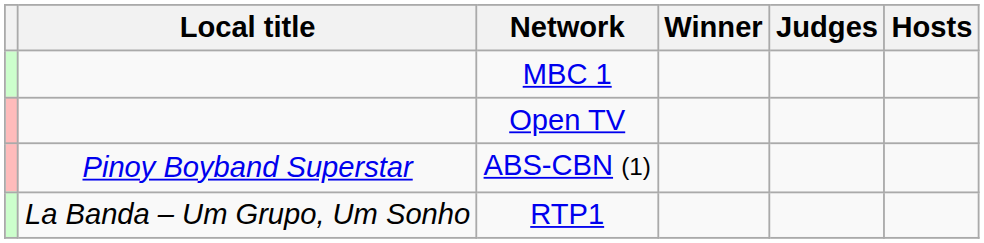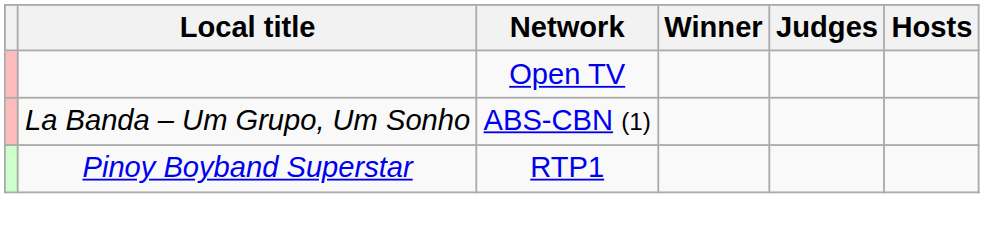- row: MBC 1
ABS-CBN (1) | Local title: Pinoy Boyband Superstar -> La Banda – Um Grupo, Um Sonho
RTP1 | Local title: La Banda – Um Grupo, Um Sonho -> Pinoy Boyband Superstar
